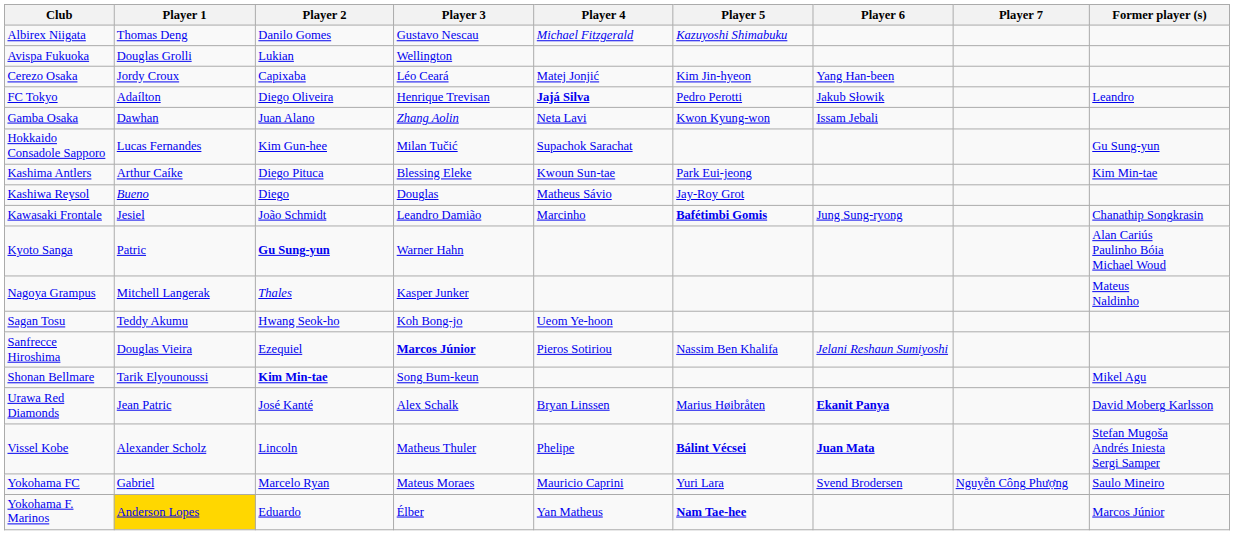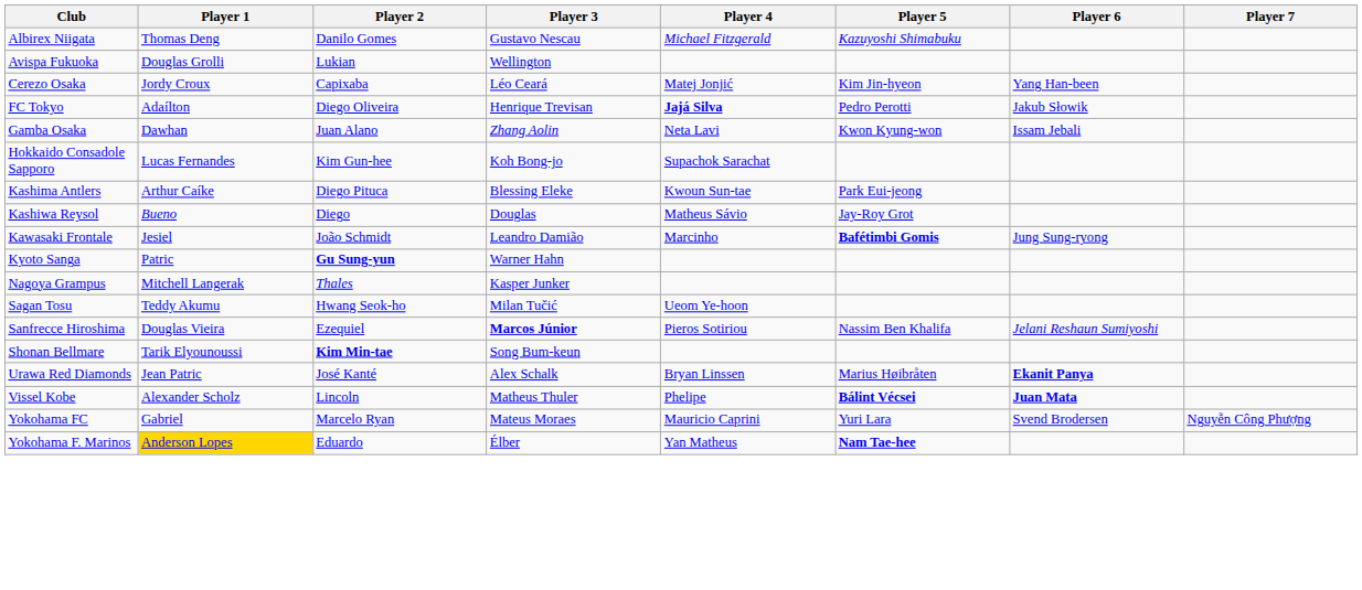- column: Former player (s) | Leandro | Gu Sung-yun | Kim Min-tae | Chanathip Songkrasin | Alan Cariús Paulinho Bóia Michael Woud | Mateus Naldinho | Mikel Agu | David Moberg Karlsson | Stefan Mugoša Andrés Iniesta Sergi Samper | Saulo Mineiro | Marcos Júnior
Hokkaido Consadole Sapporo | Player 3: Milan Tučić -> Koh Bong-jo
Sagan Tosu | Player 3: Koh Bong-jo -> Milan Tučić
